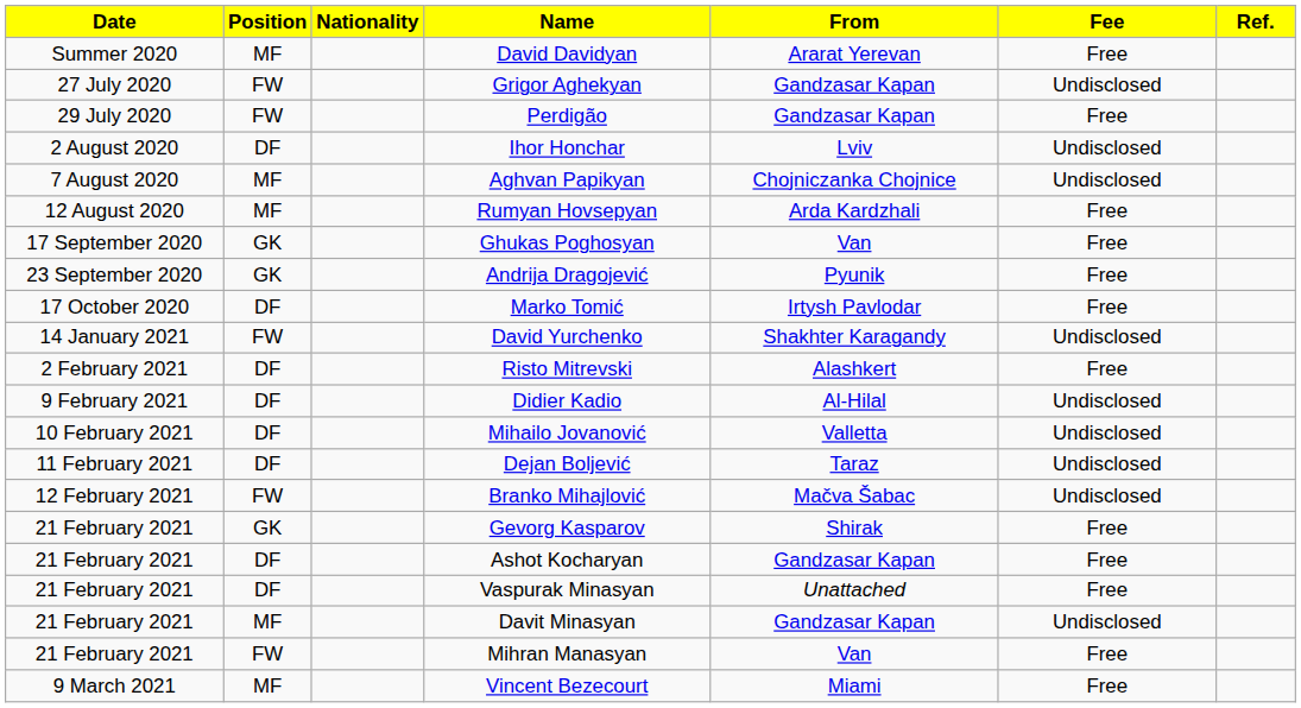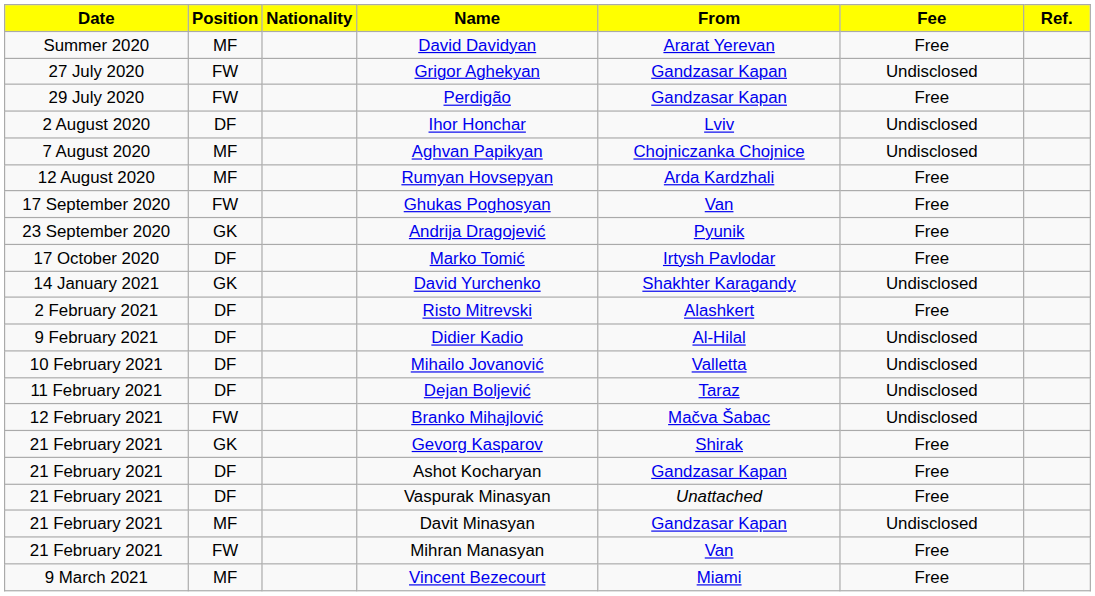Ghukas Poghosyan | Position: GK -> FW
David Yurchenko | Position: FW -> GK
